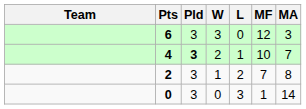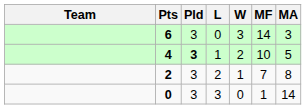columns swapped: W <-> L
6 | MF: 12 -> 14
4 | MA: 7 -> 5
